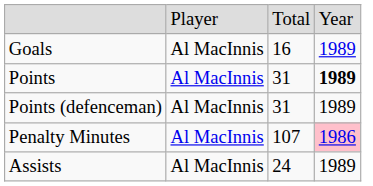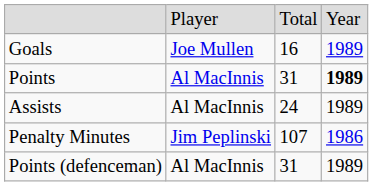Goals | column 2: Al MacInnis -> Joe Mullen
rows swapped: Assists <-> Points (defenceman)
Penalty Minutes | column 2: Al MacInnis -> Jim Peplinski
Penalty Minutes | column 4: pink background -> no background
